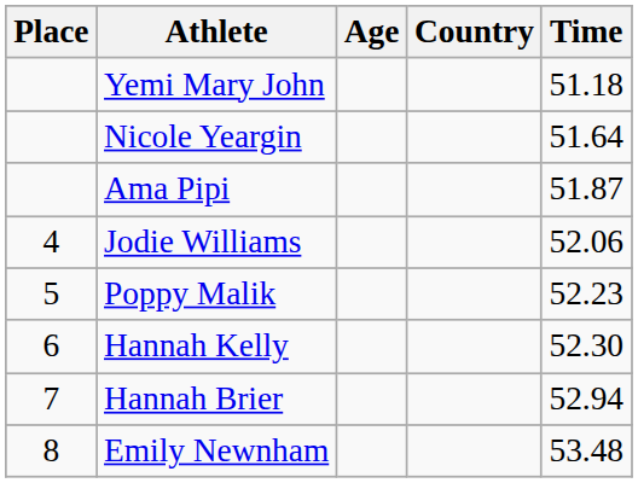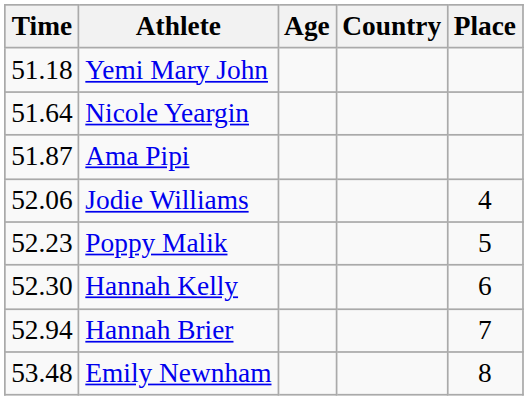columns swapped: Place <-> Time
